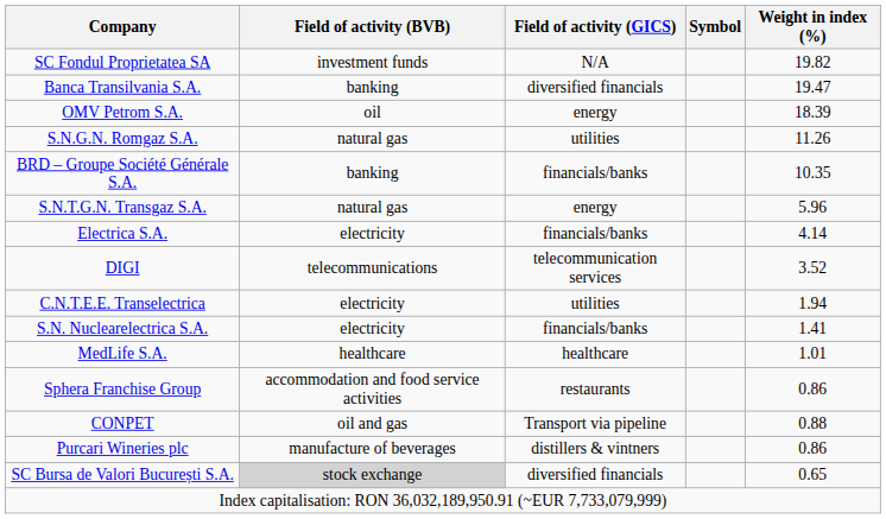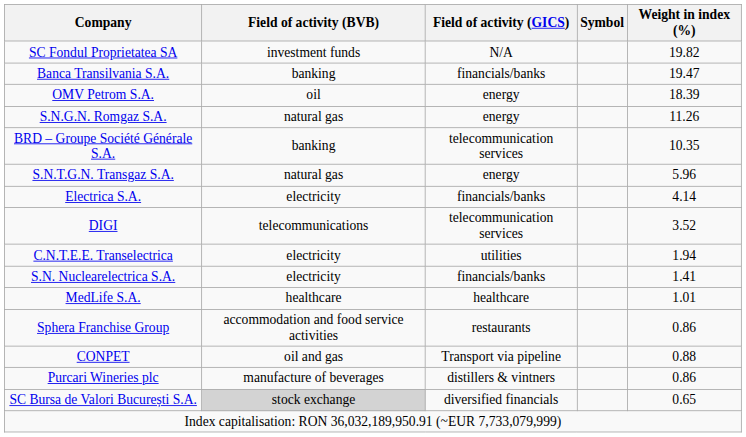Banca Transilvania S.A. | Field of activity (GICS): diversified financials -> financials/banks
S.N.G.N. Romgaz S.A. | Field of activity (GICS): utilities -> energy
BRD – Groupe Société Générale S.A. | Field of activity (GICS): financials/banks -> telecommunication services
